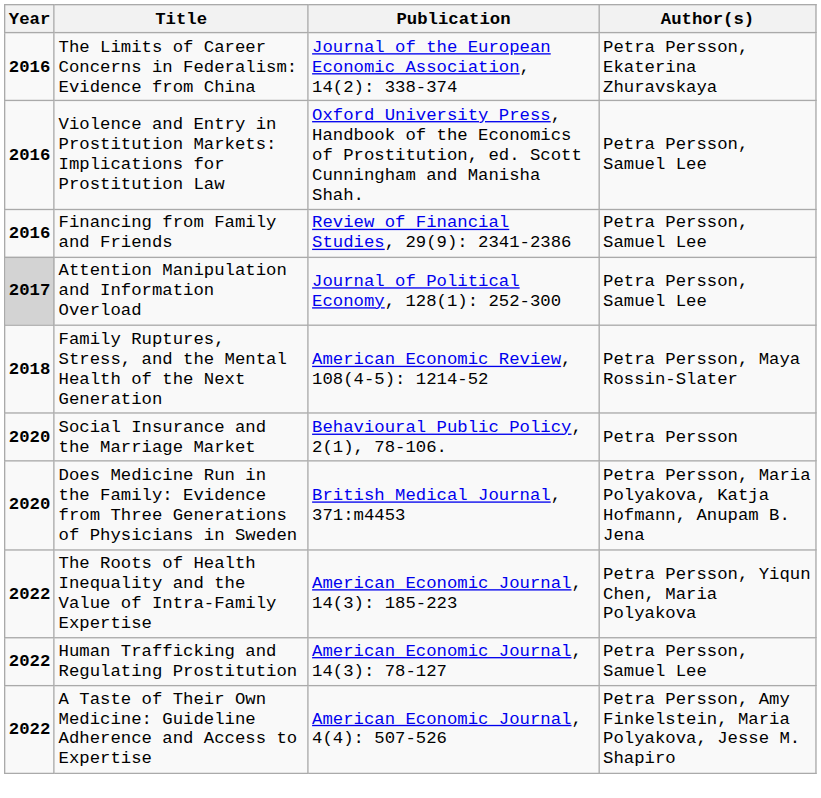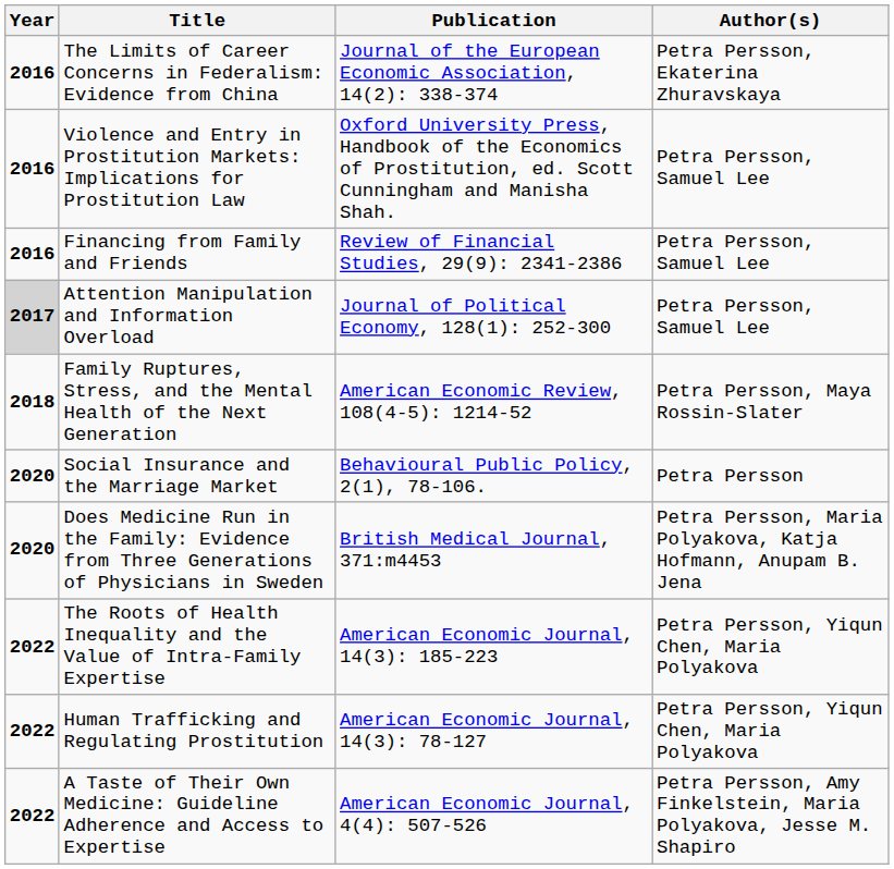Human Trafficking and Regulating Prostitution | Author(s): Petra Persson, Samuel Lee -> Petra Persson, Yiqun Chen, Maria Polyakova
